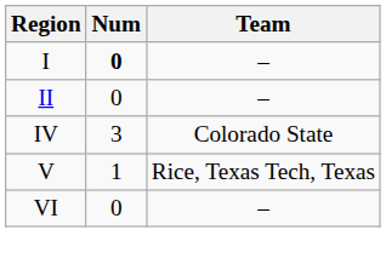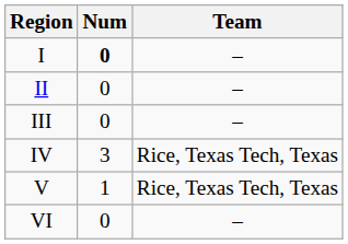+ row: III | 0 | –
IV | Team: Colorado State -> Rice, Texas Tech, Texas
